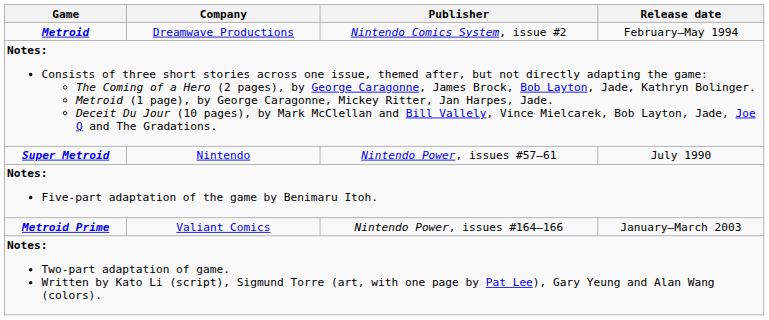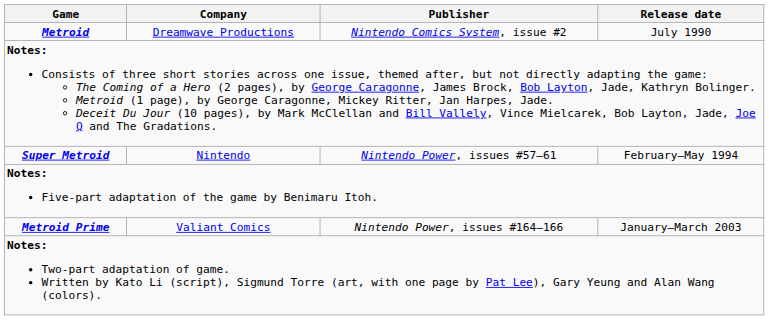Metroid | Release date: February–May 1994 -> July 1990
Super Metroid | Release date: July 1990 -> February–May 1994
